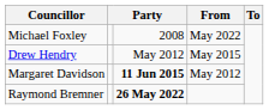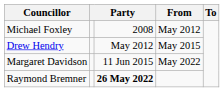Michael Foxley | From: May 2022 -> May 2012
Margaret Davidson | column 3: bold -> normal
Margaret Davidson | From: May 2012 -> May 2022
